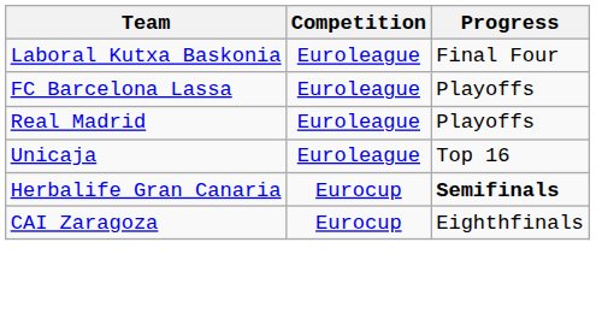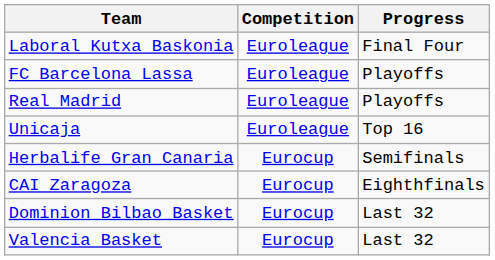Herbalife Gran Canaria | Progress: bold -> normal
+ row: Dominion Bilbao Basket | Eurocup | Last 32
+ row: Valencia Basket | Eurocup | Last 32
